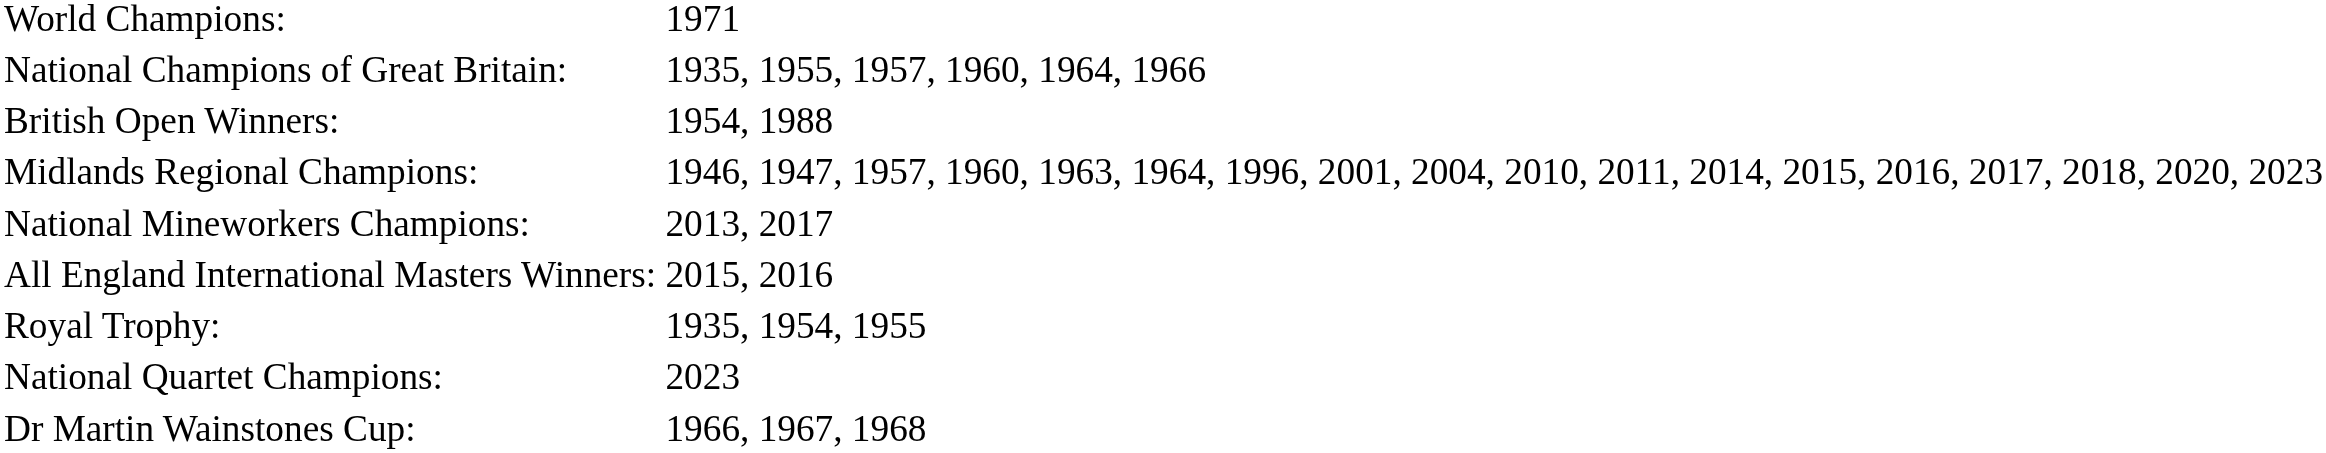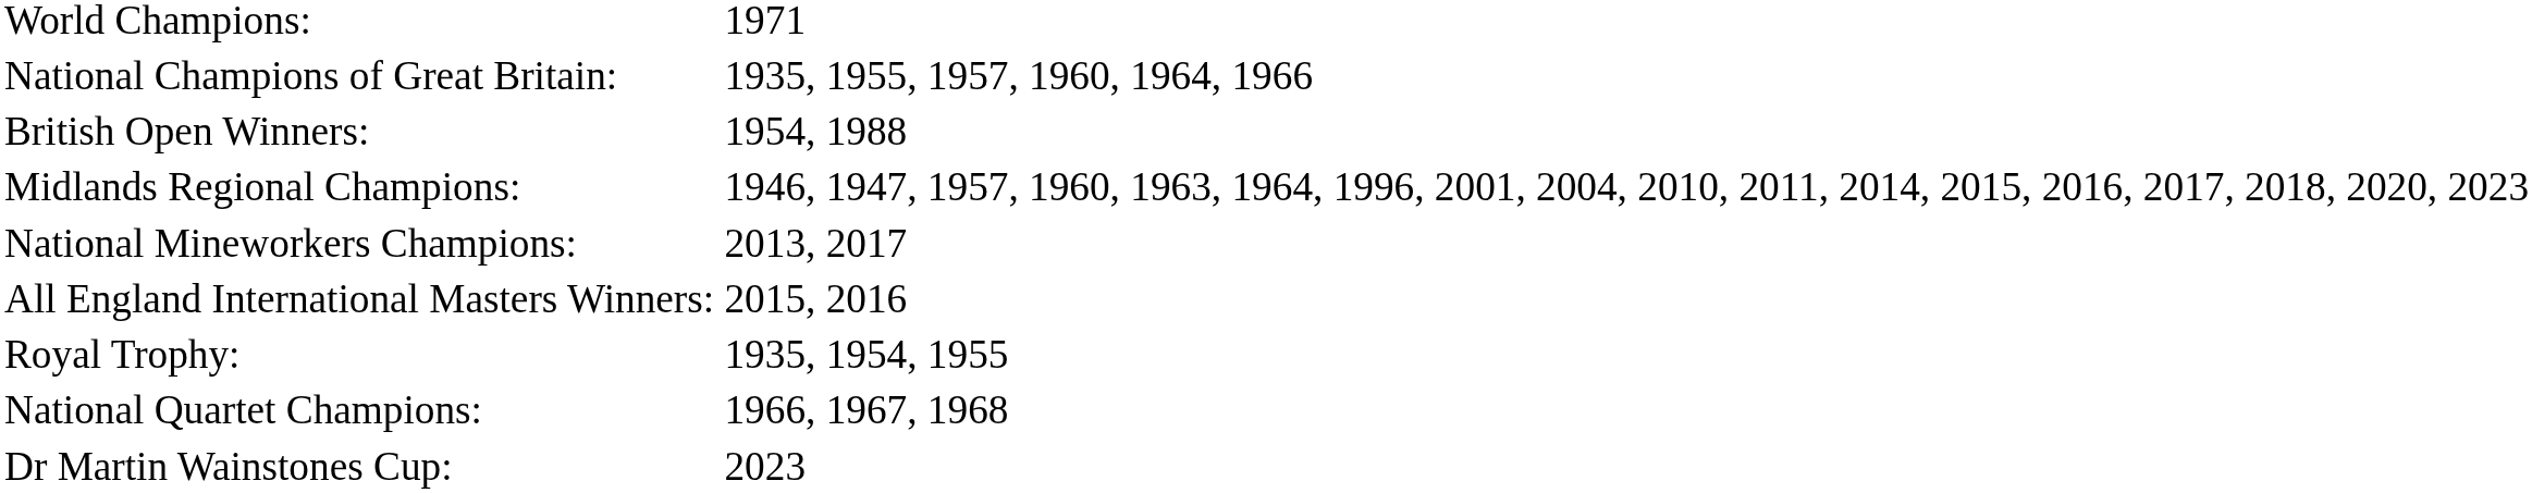National Quartet Champions: | column 2: 2023 -> 1966, 1967, 1968
Dr Martin Wainstones Cup: | column 2: 1966, 1967, 1968 -> 2023
